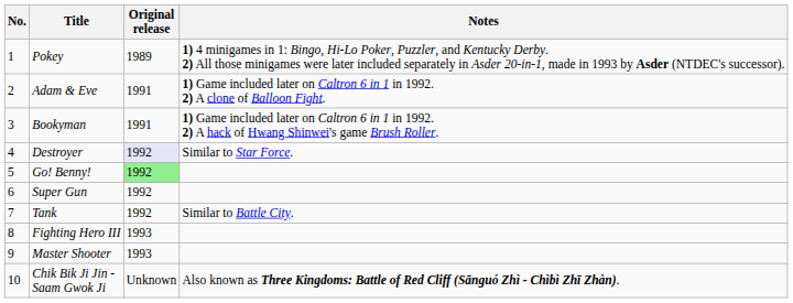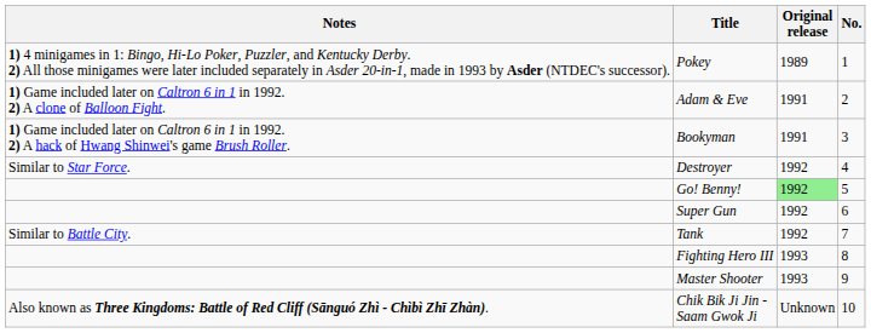columns swapped: No. <-> Notes
Destroyer | Original release: lavender background -> no background
